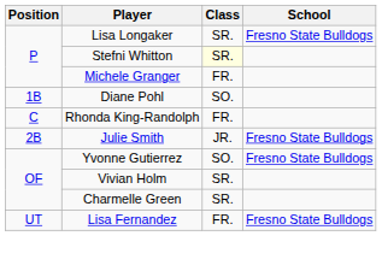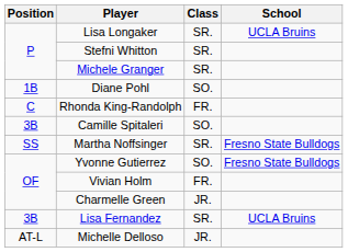Lisa Longaker | School: Fresno State Bulldogs -> UCLA Bruins
Stefni Whitton | Class: lightyellow background -> no background
Michele Granger | Class: FR. -> SR.
- row: 2B | Julie Smith | JR. | Fresno State Bulldogs
+ row: 3B | Camille Spitaleri | SO.
+ row: SS | Martha Noffsinger | SR. | Fresno State Bulldogs
Vivian Holm | Class: SR. -> FR.
Charmelle Green | Class: SR. -> JR.
Lisa Fernandez | Position: UT -> 3B
Lisa Fernandez | Class: FR. -> SR.
Lisa Fernandez | School: Fresno State Bulldogs -> UCLA Bruins
+ row: AT-L | Michelle Delloso | JR.
